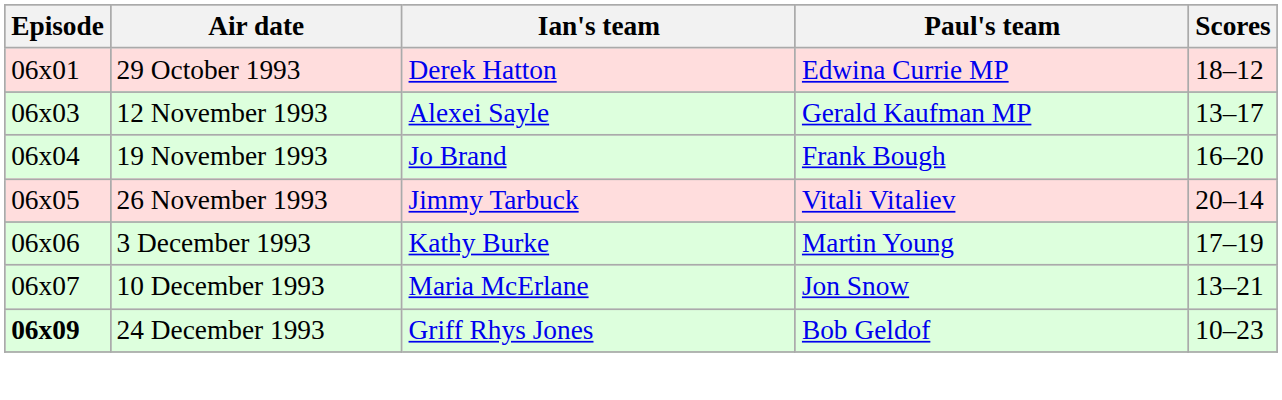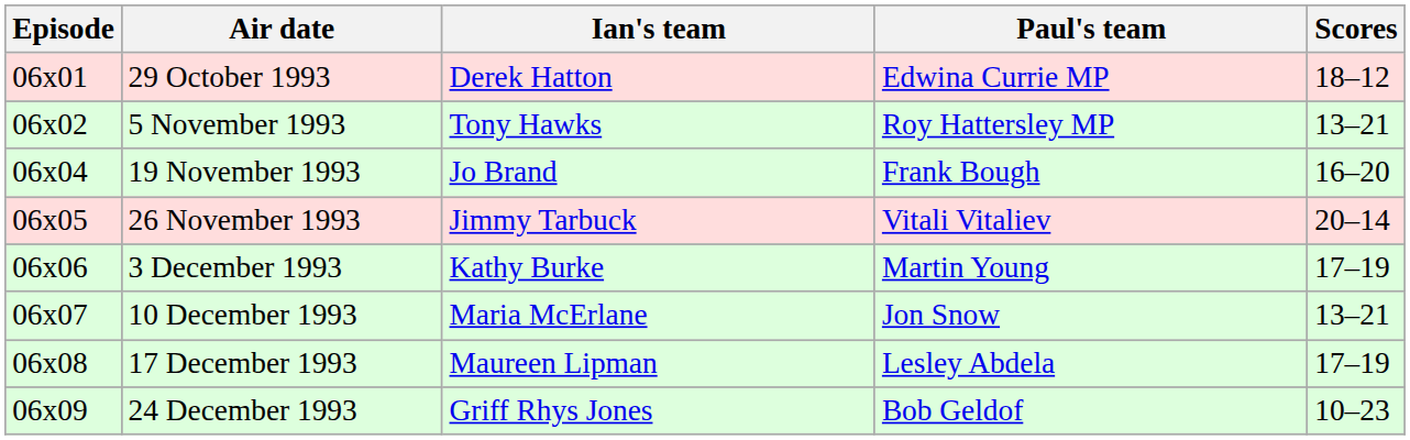+ row: 06x02 | 5 November 1993 | Tony Hawks | Roy Hattersley MP | 13–21
- row: 06x03 | 12 November 1993 | Alexei Sayle | Gerald Kaufman MP | 13–17
+ row: 06x08 | 17 December 1993 | Maureen Lipman | Lesley Abdela | 17–19
24 December 1993 | Episode: bold -> normal
